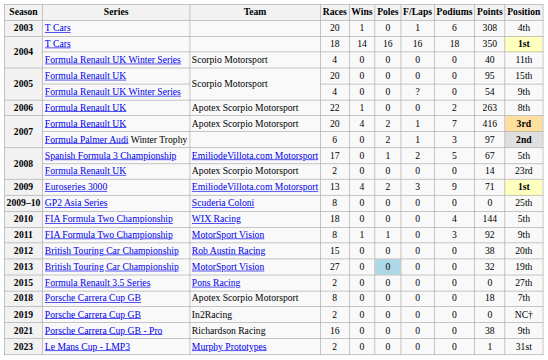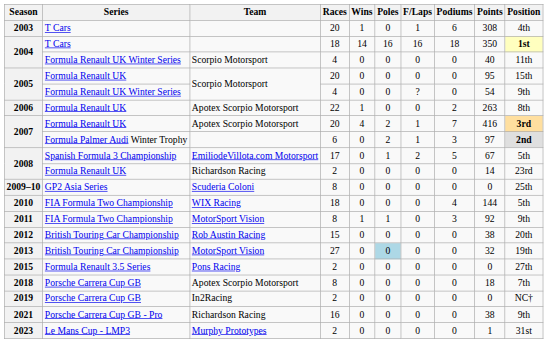2008 / Formula Renault UK | Team: Apotex Scorpio Motorsport -> Richardson Racing
- row: 2009 | Euroseries 3000 | EmiliodeVillota.com Motorsport | 13 | 4 | 2 | 3 | 9 | 71 | 1st
